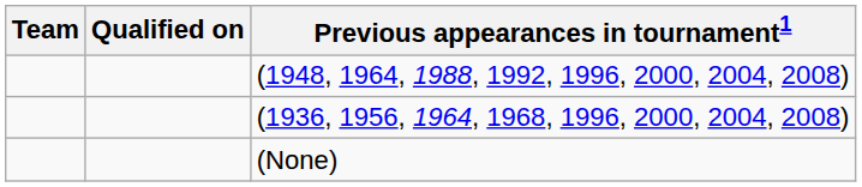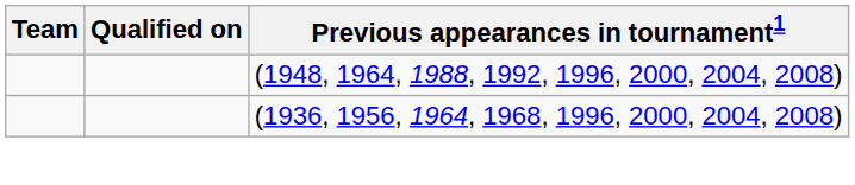- row: (None)
